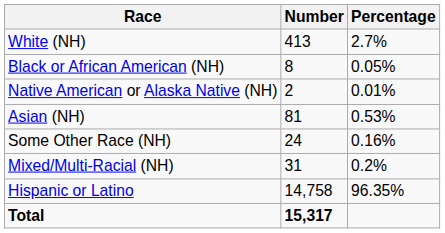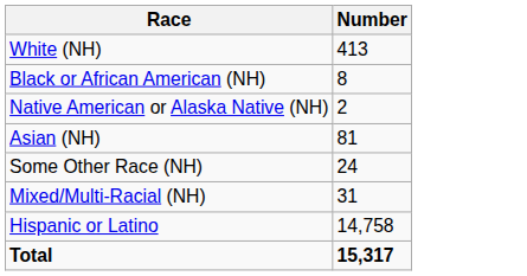- column: Percentage | 2.7% | 0.05% | 0.01% | 0.53% | 0.16% | 0.2% | 96.35%
